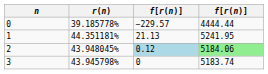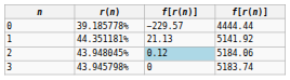1 | column 4: 5241.95 -> 5141.92
2 | column 4: lightgreen background -> no background
